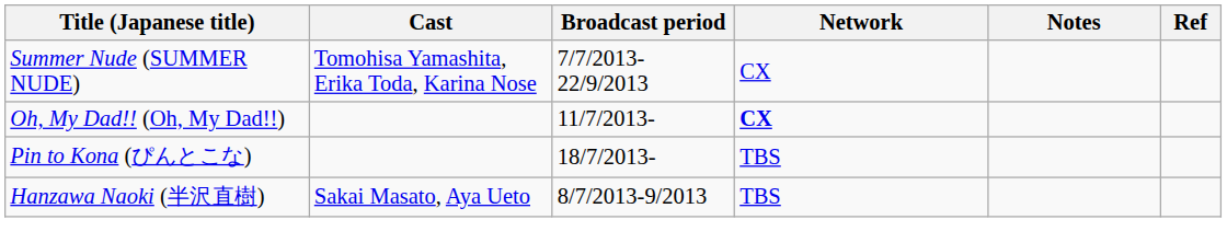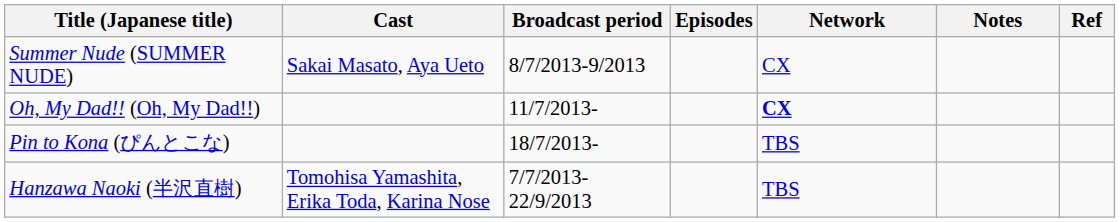+ column: Episodes
Summer Nude (SUMMER NUDE) | Cast: Tomohisa Yamashita, Erika Toda, Karina Nose -> Sakai Masato, Aya Ueto
Summer Nude (SUMMER NUDE) | Broadcast period: 7/7/2013-22/9/2013 -> 8/7/2013-9/2013
Hanzawa Naoki (半沢直樹) | Cast: Sakai Masato, Aya Ueto -> Tomohisa Yamashita, Erika Toda, Karina Nose
Hanzawa Naoki (半沢直樹) | Broadcast period: 8/7/2013-9/2013 -> 7/7/2013-22/9/2013
